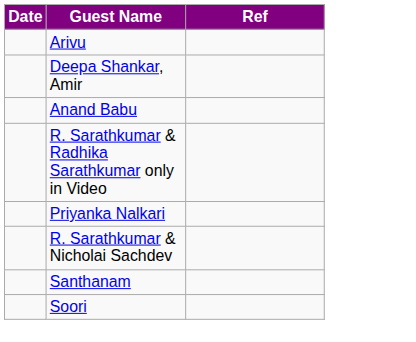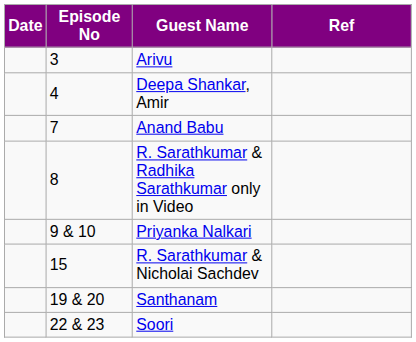+ column: Episode No | 3 | 4 | 7 | 8 | 9 & 10 | 15 | 19 & 20 | 22 & 23
